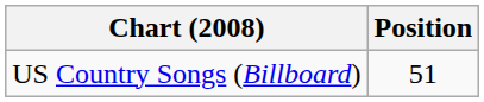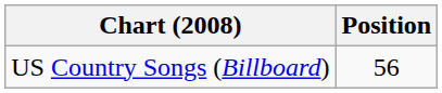US Country Songs (Billboard) | Position: 51 -> 56
